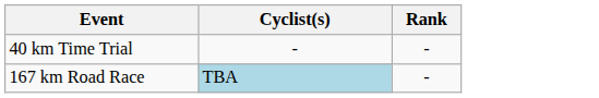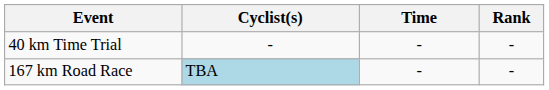+ column: Time | - | -
